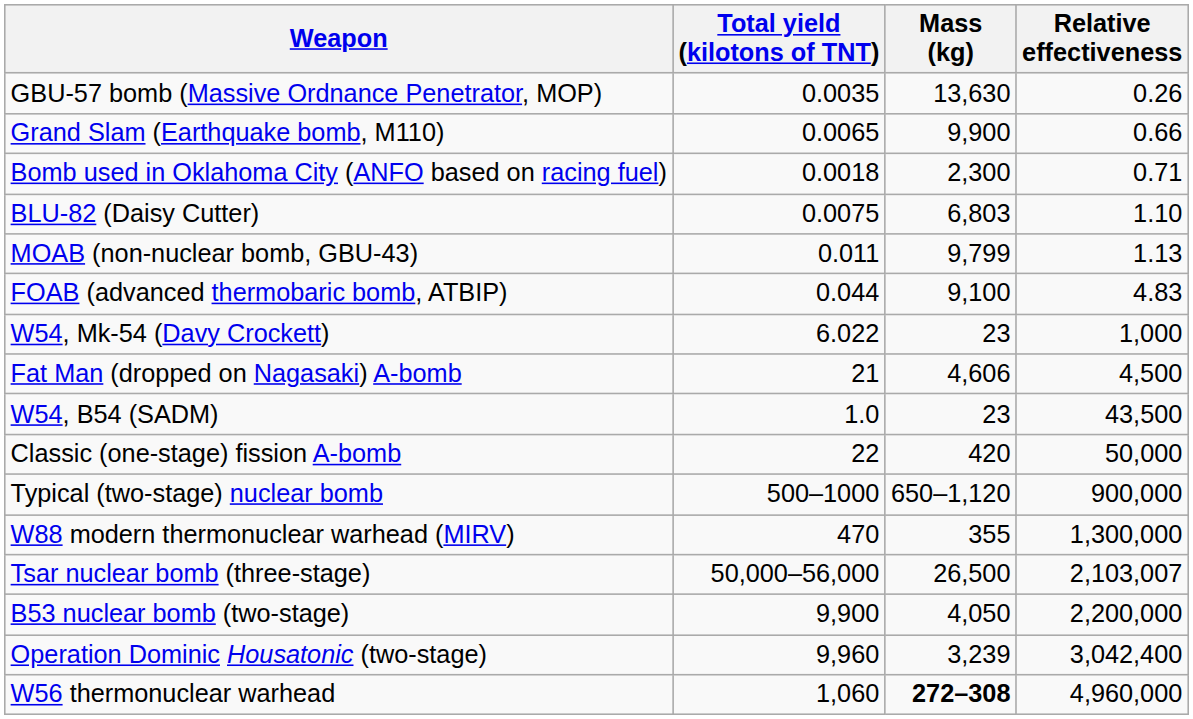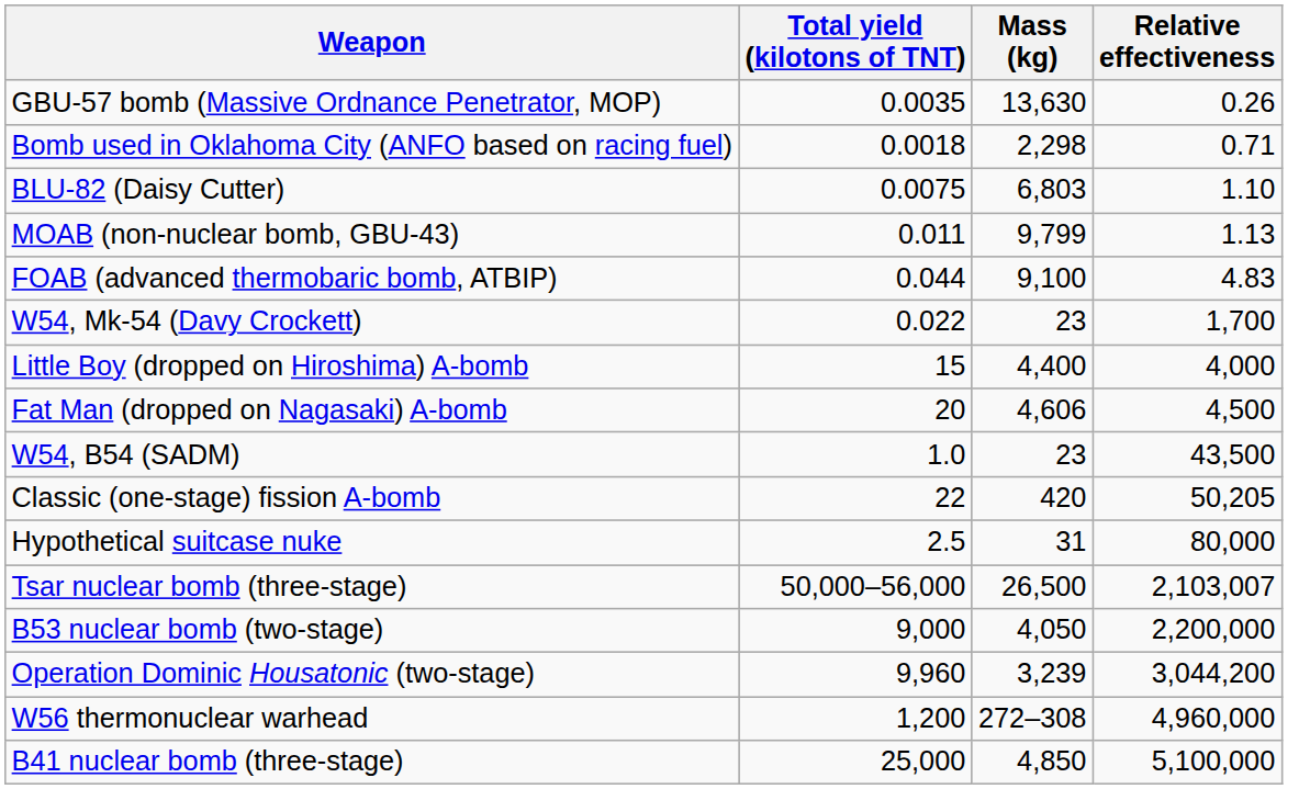- row: Grand Slam (Earthquake bomb, M110) | 0.0065 | 9,900 | 0.66
Bomb used in Oklahoma City (ANFO based on racing fuel) | Mass (kg): 2,300 -> 2,298
W54, Mk-54 (Davy Crockett) | Total yield (kilotons of TNT): 6.022 -> 0.022
W54, Mk-54 (Davy Crockett) | Relative effectiveness: 1,000 -> 1,700
+ row: Little Boy (dropped on Hiroshima) A-bomb | 15 | 4,400 | 4,000
Fat Man (dropped on Nagasaki) A-bomb | Total yield (kilotons of TNT): 21 -> 20
Classic (one-stage) fission A-bomb | Relative effectiveness: 50,000 -> 50,205
+ row: Hypothetical suitcase nuke | 2.5 | 31 | 80,000
- row: Typical (two-stage) nuclear bomb | 500–1000 | 650–1,120 | 900,000
- row: W88 modern thermonuclear warhead (MIRV) | 470 | 355 | 1,300,000
B53 nuclear bomb (two-stage) | Total yield (kilotons of TNT): 9,900 -> 9,000
Operation Dominic Housatonic (two-stage) | Relative effectiveness: 3,042,400 -> 3,044,200
W56 thermonuclear warhead | Total yield (kilotons of TNT): 1,060 -> 1,200
W56 thermonuclear warhead | Mass (kg): bold -> normal
+ row: B41 nuclear bomb (three-stage) | 25,000 | 4,850 | 5,100,000
